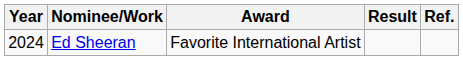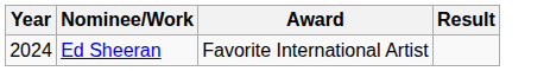- column: Ref.
